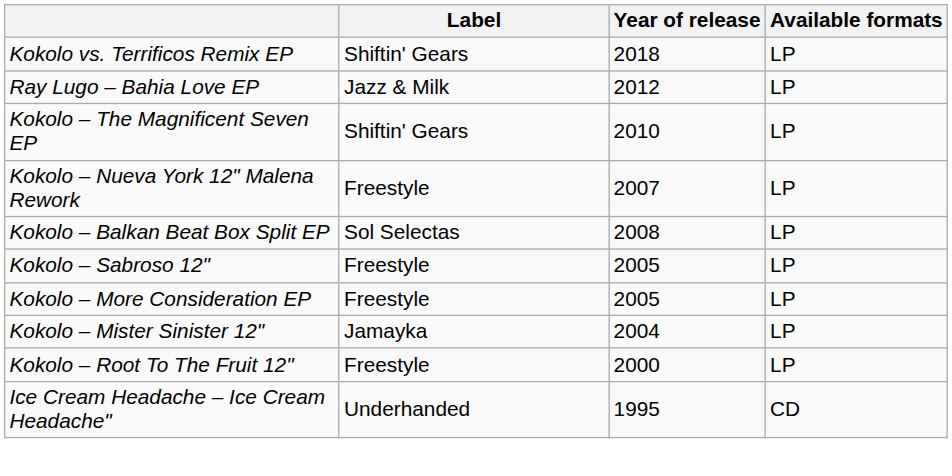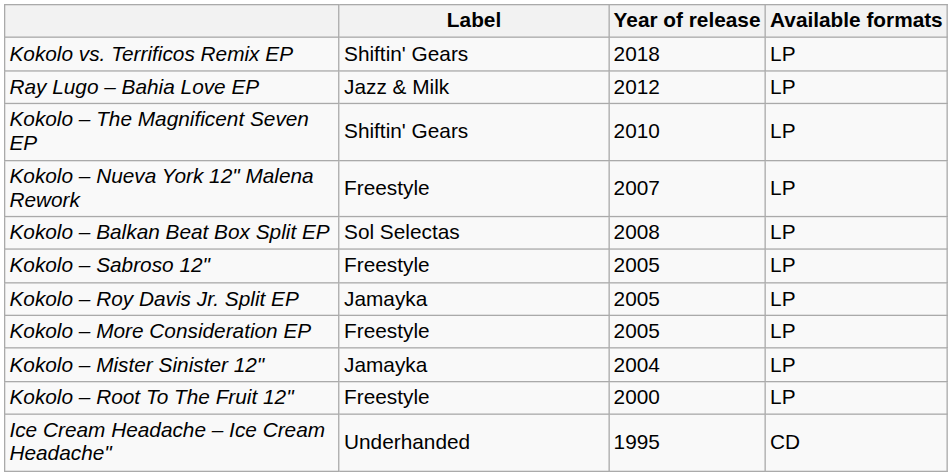+ row: Kokolo – Roy Davis Jr. Split EP | Jamayka | 2005 | LP
